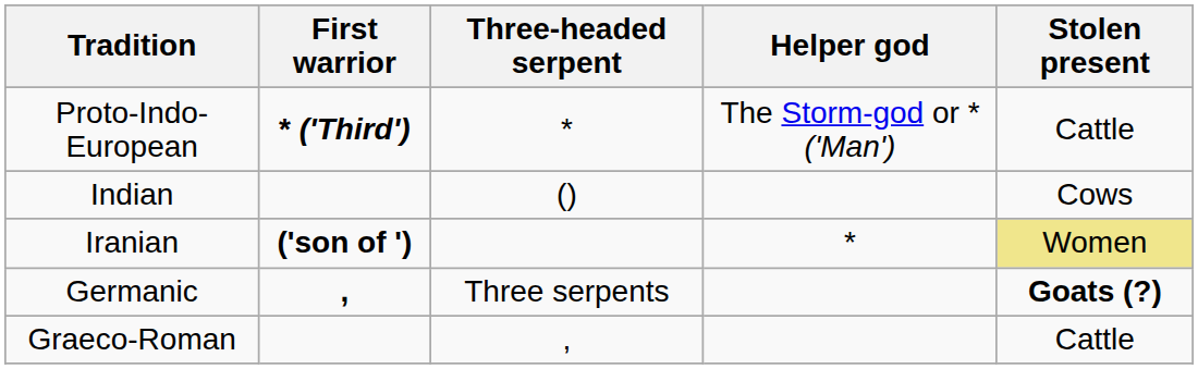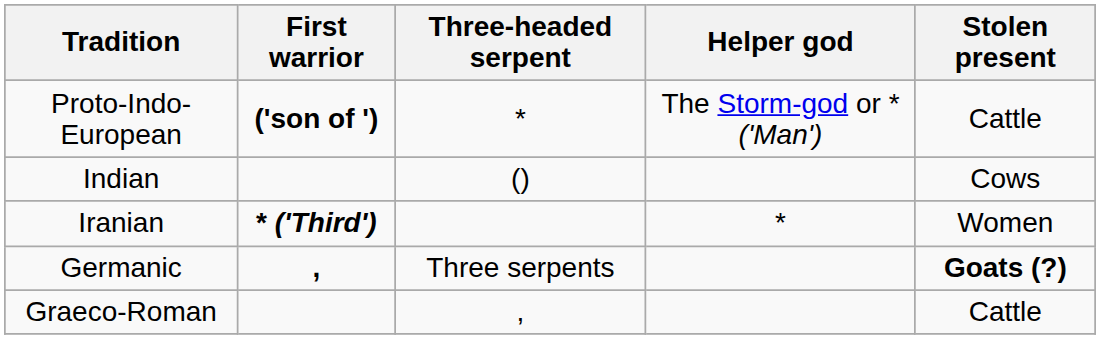Proto-Indo-European | First warrior: * ('Third') -> ('son of ')
Iranian | First warrior: ('son of ') -> * ('Third')
Iranian | Stolen present: khaki background -> no background
